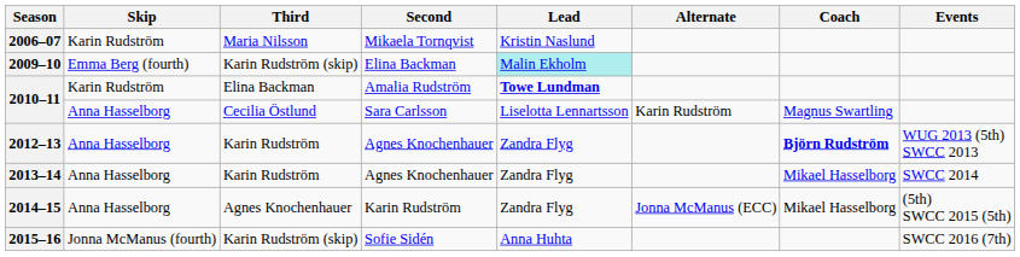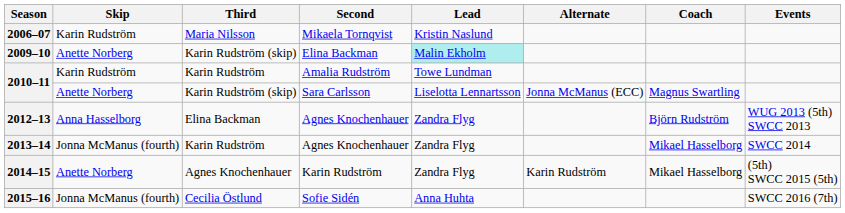2009–10 | Skip: Emma Berg (fourth) -> Anette Norberg
2010–11 / Amalia Rudström | Third: Elina Backman -> Karin Rudström
2010–11 / Amalia Rudström | Lead: bold -> normal
2010–11 / Sara Carlsson | Skip: Anna Hasselborg -> Anette Norberg
2010–11 / Sara Carlsson | Third: Cecilia Östlund -> Karin Rudström (skip)
2010–11 / Sara Carlsson | Alternate: Karin Rudström -> Jonna McManus (ECC)
2012–13 | Third: Karin Rudström -> Elina Backman
2012–13 | Coach: bold -> normal
2013–14 | Skip: Anna Hasselborg -> Jonna McManus (fourth)
2014–15 | Skip: Anna Hasselborg -> Anette Norberg
2014–15 | Alternate: Jonna McManus (ECC) -> Karin Rudström
2015–16 | Third: Karin Rudström (skip) -> Cecilia Östlund
